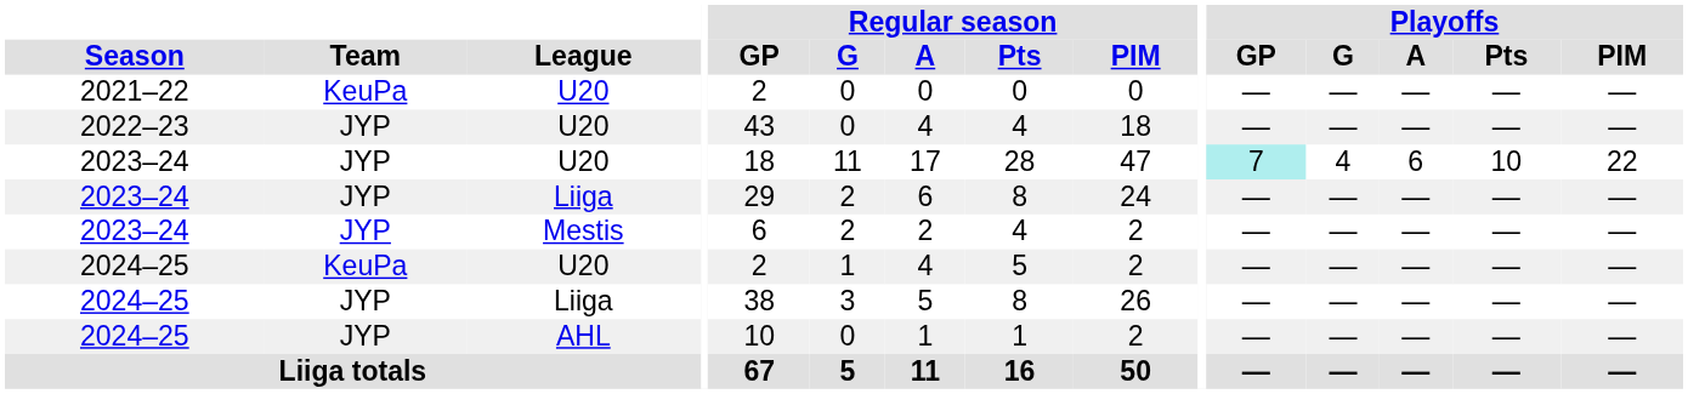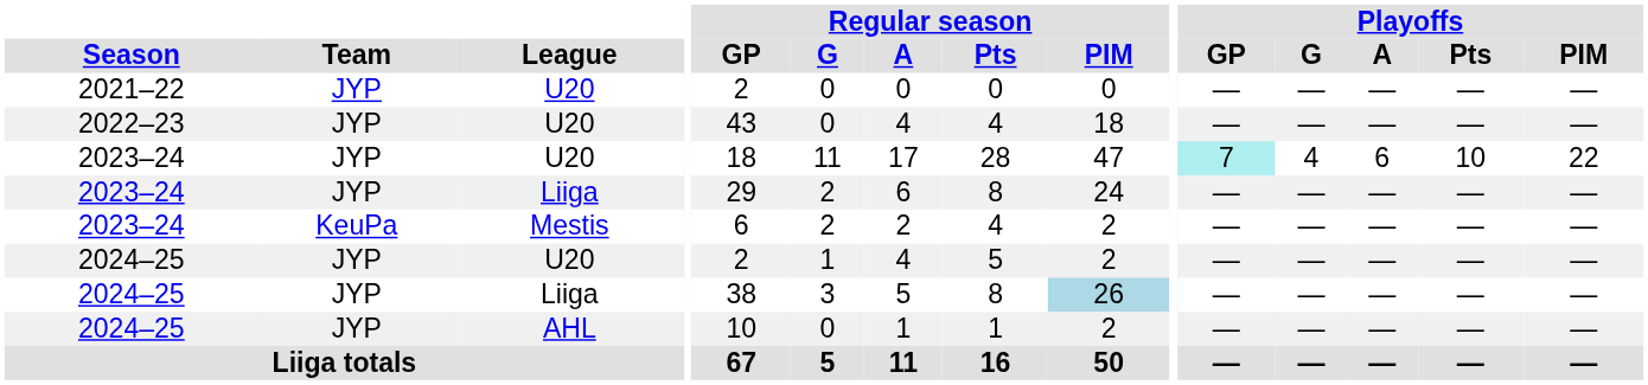2021–22 | Team: KeuPa -> JYP
2023–24 / Mestis | Team: JYP -> KeuPa
2024–25 / U20 | Team: KeuPa -> JYP
2024–25 / Liiga | Regular season / PIM: no background -> lightblue background
